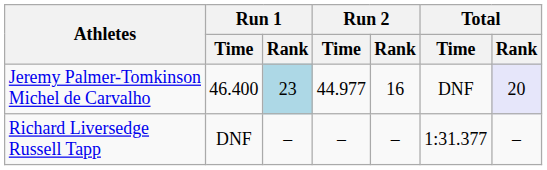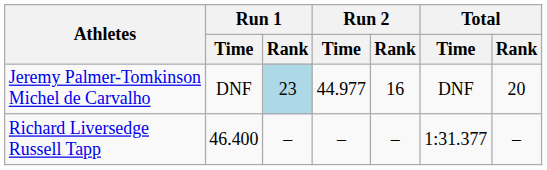Jeremy Palmer-Tomkinson Michel de Carvalho | Run 1 / Time: 46.400 -> DNF
Jeremy Palmer-Tomkinson Michel de Carvalho | Total / Rank: lavender background -> no background
Richard Liversedge Russell Tapp | Run 1 / Time: DNF -> 46.400
